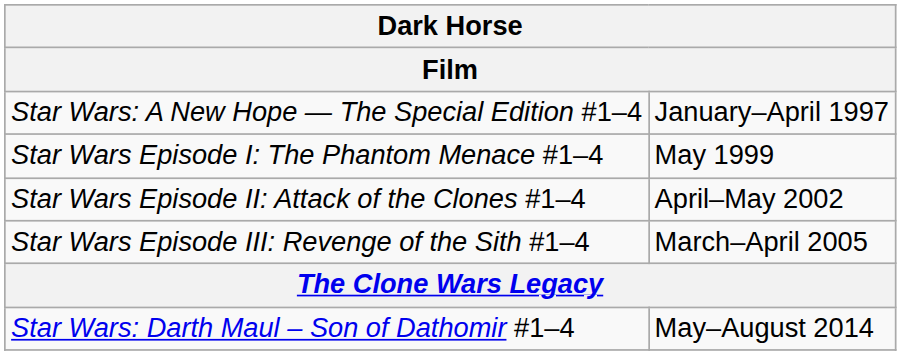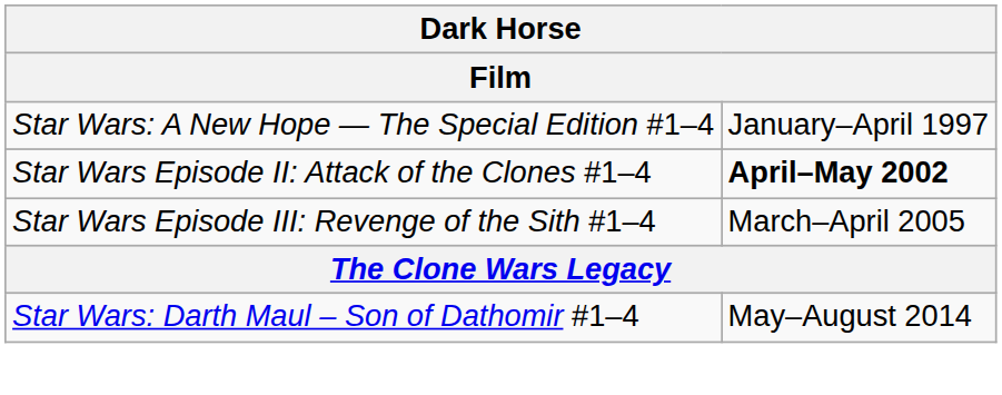- row: Star Wars Episode I: The Phantom Menace #1–4 | May 1999
Star Wars Episode II: Attack of the Clones #1–4 | column 2: normal -> bold
